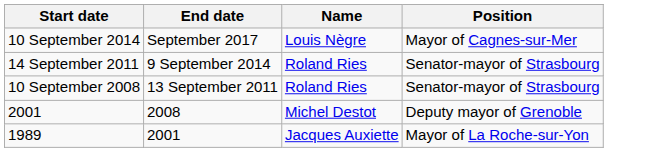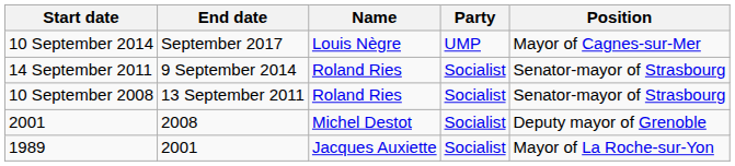+ column: Party | UMP | Socialist | Socialist | Socialist | Socialist
